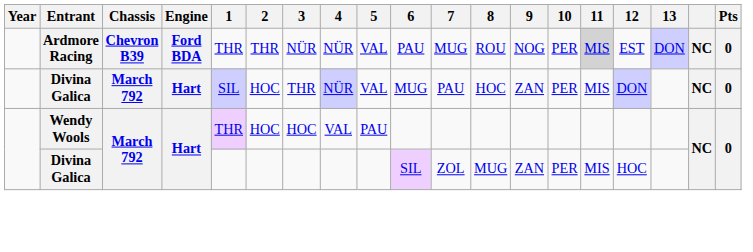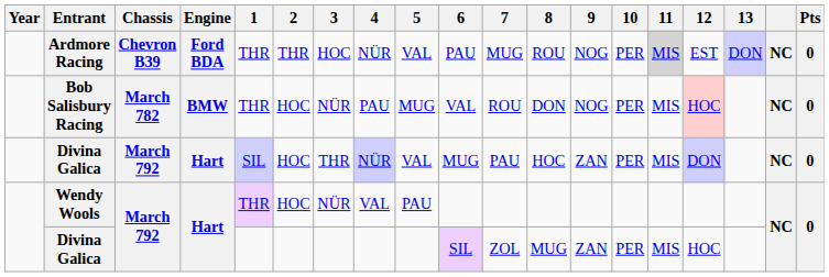Ardmore Racing | 3: NÜR -> HOC
+ row: Bob Salisbury Racing | March 782 | BMW | THR | HOC | NÜR | PAU | MUG | VAL | ROU | DON | NOG | PER | MIS | HOC | NC | 0
Wendy Wools | 3: HOC -> NÜR
